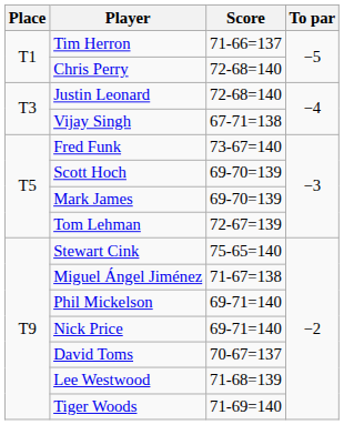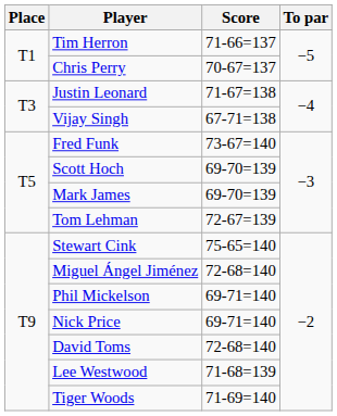Chris Perry | Score: 72-68=140 -> 70-67=137
Justin Leonard | Score: 72-68=140 -> 71-67=138
Miguel Ángel Jiménez | Score: 71-67=138 -> 72-68=140
David Toms | Score: 70-67=137 -> 72-68=140
